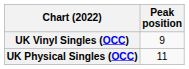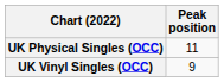rows swapped: UK Physical Singles (OCC) <-> UK Vinyl Singles (OCC)
